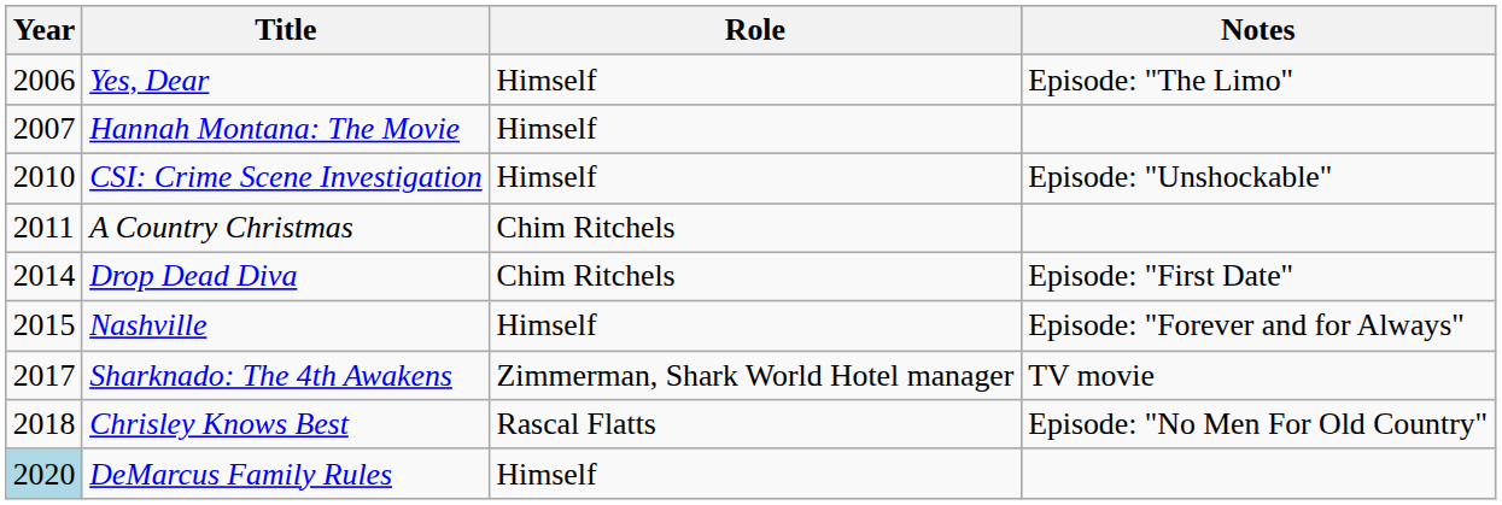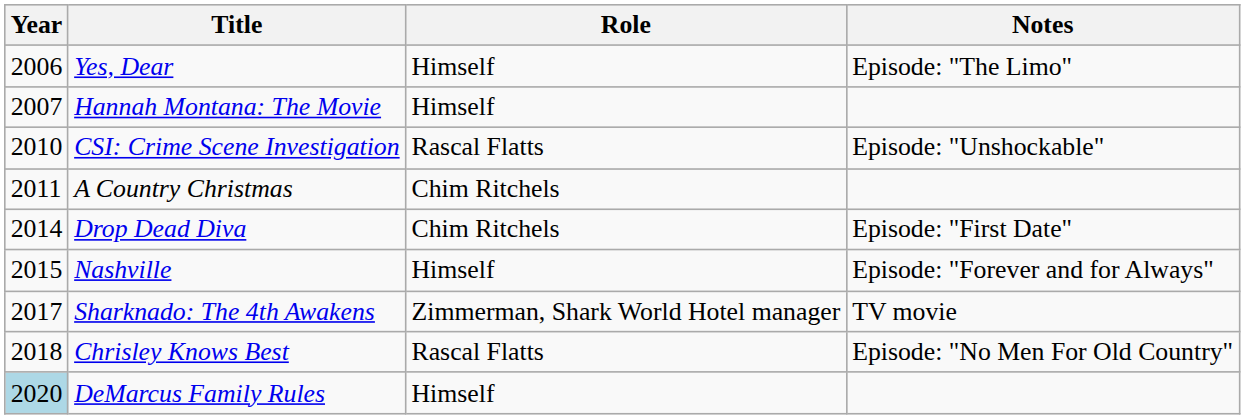CSI: Crime Scene Investigation | Role: Himself -> Rascal Flatts
